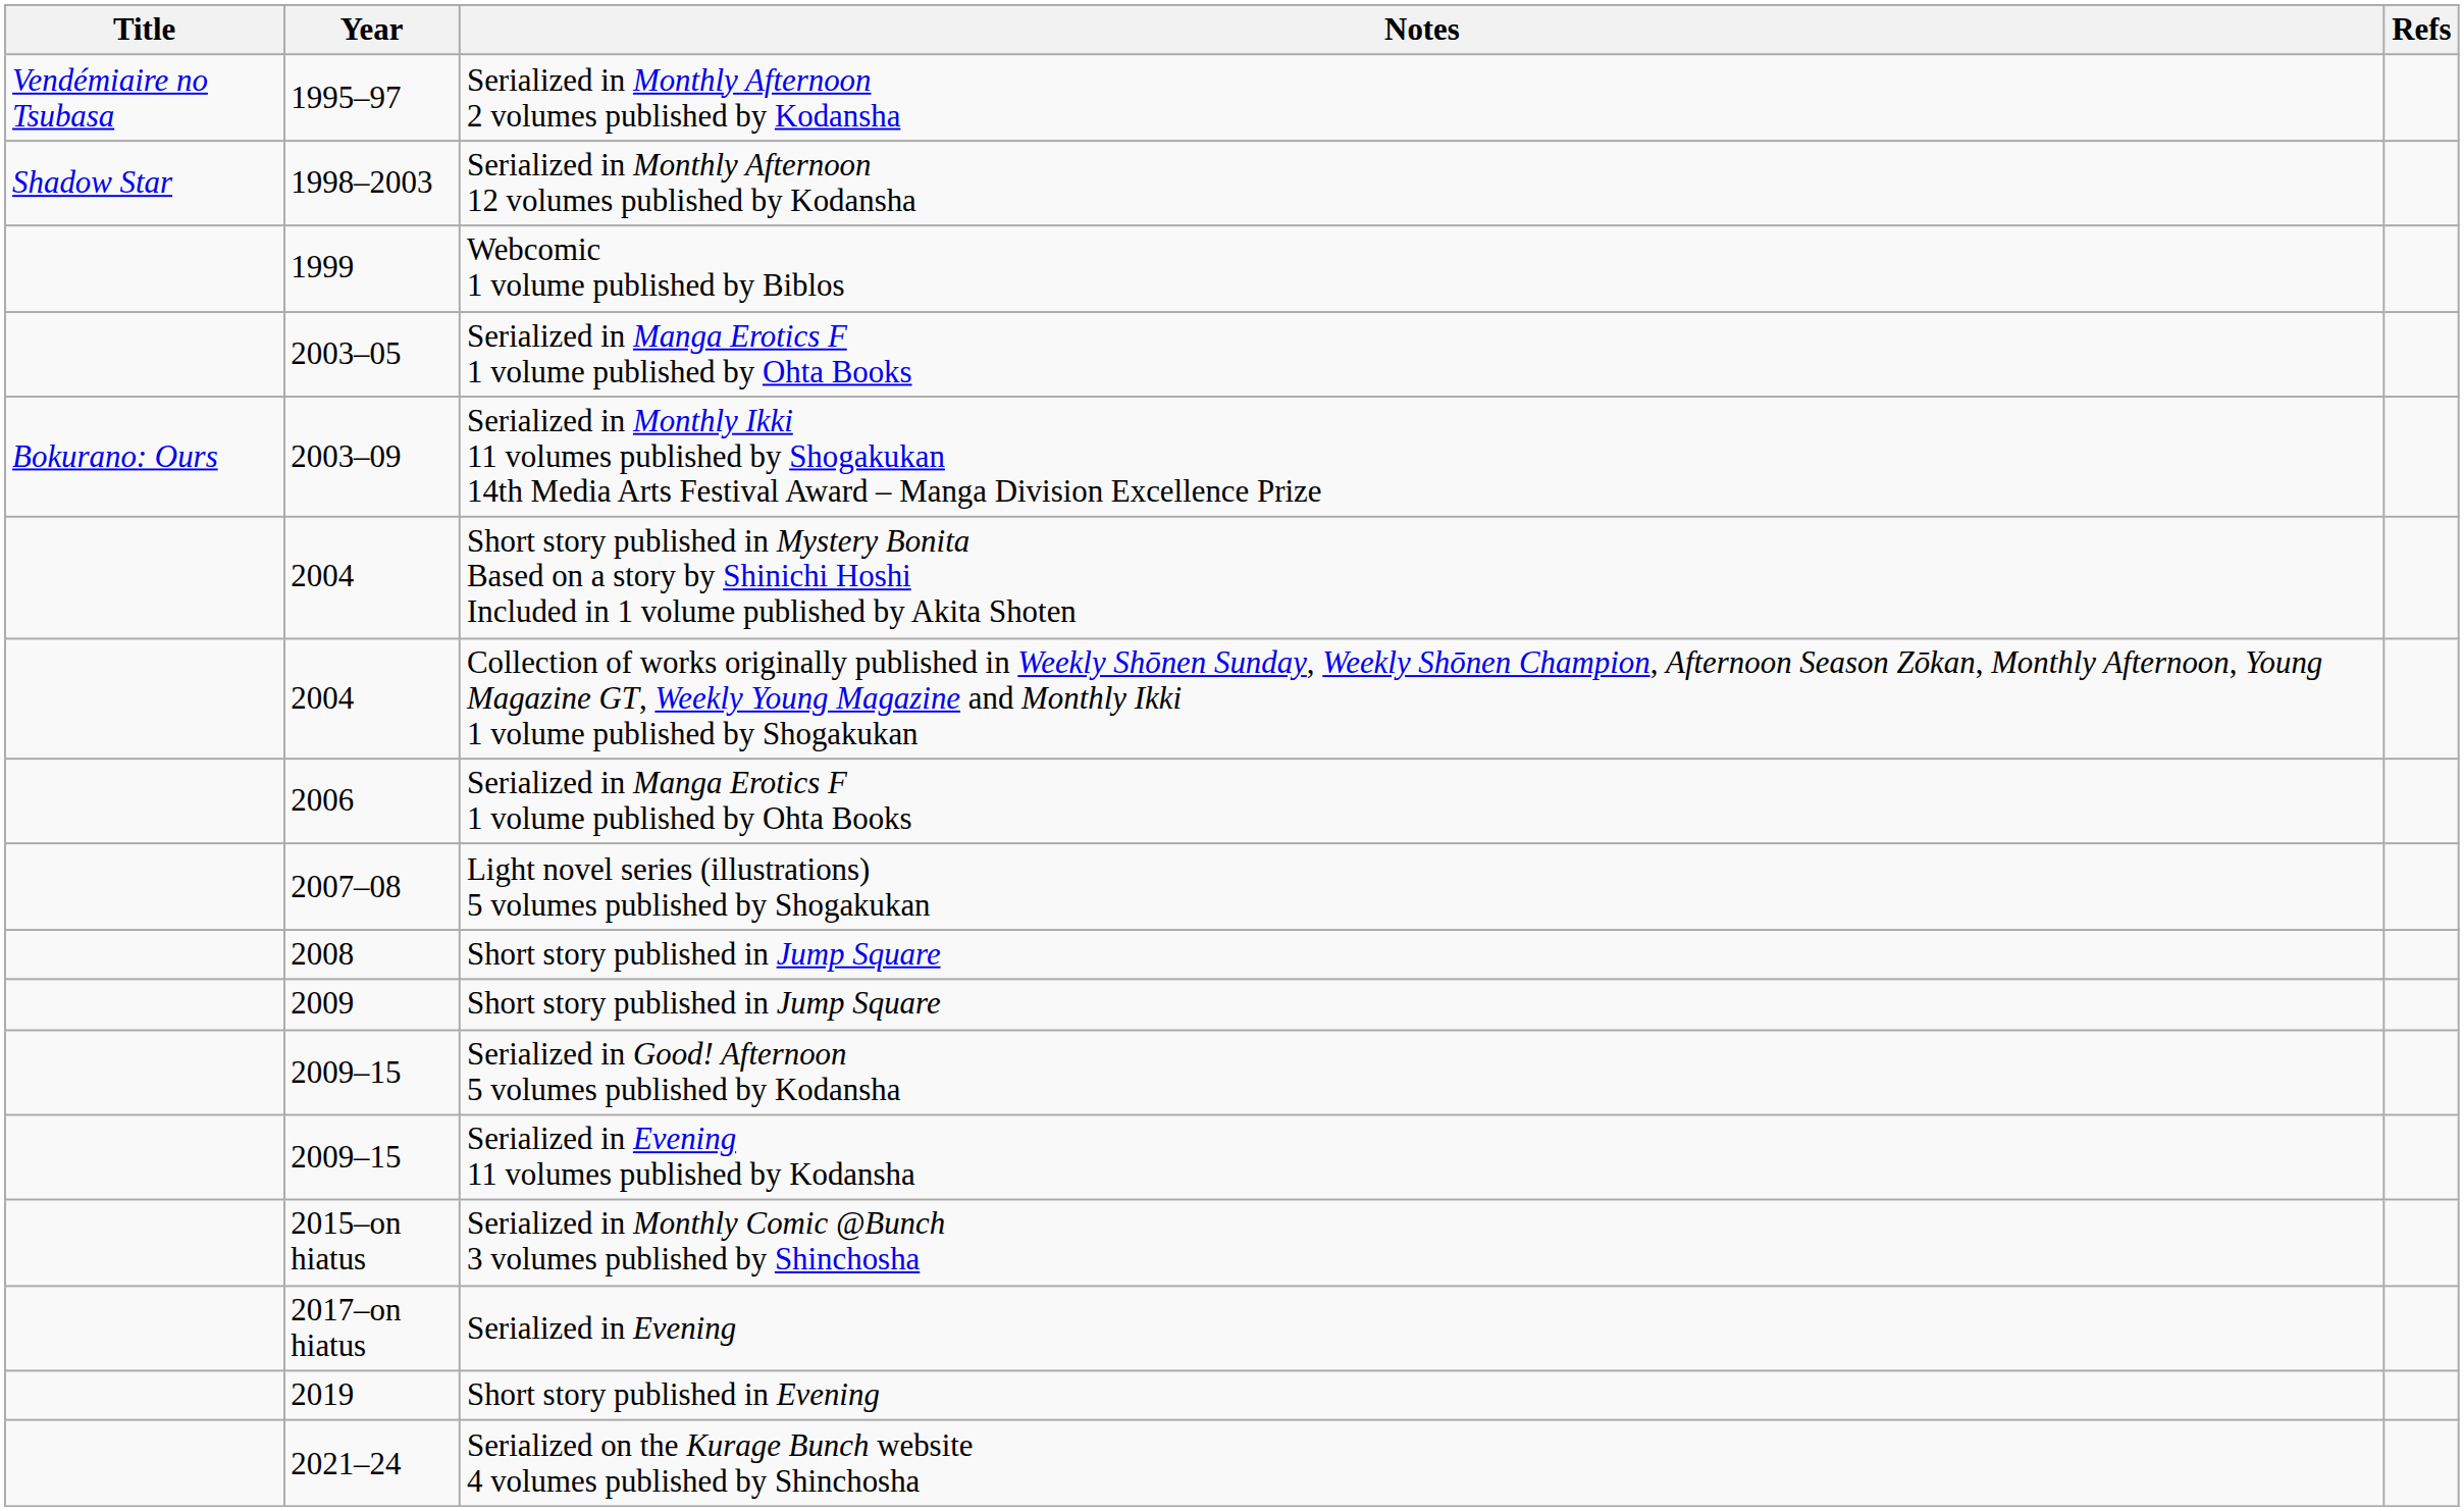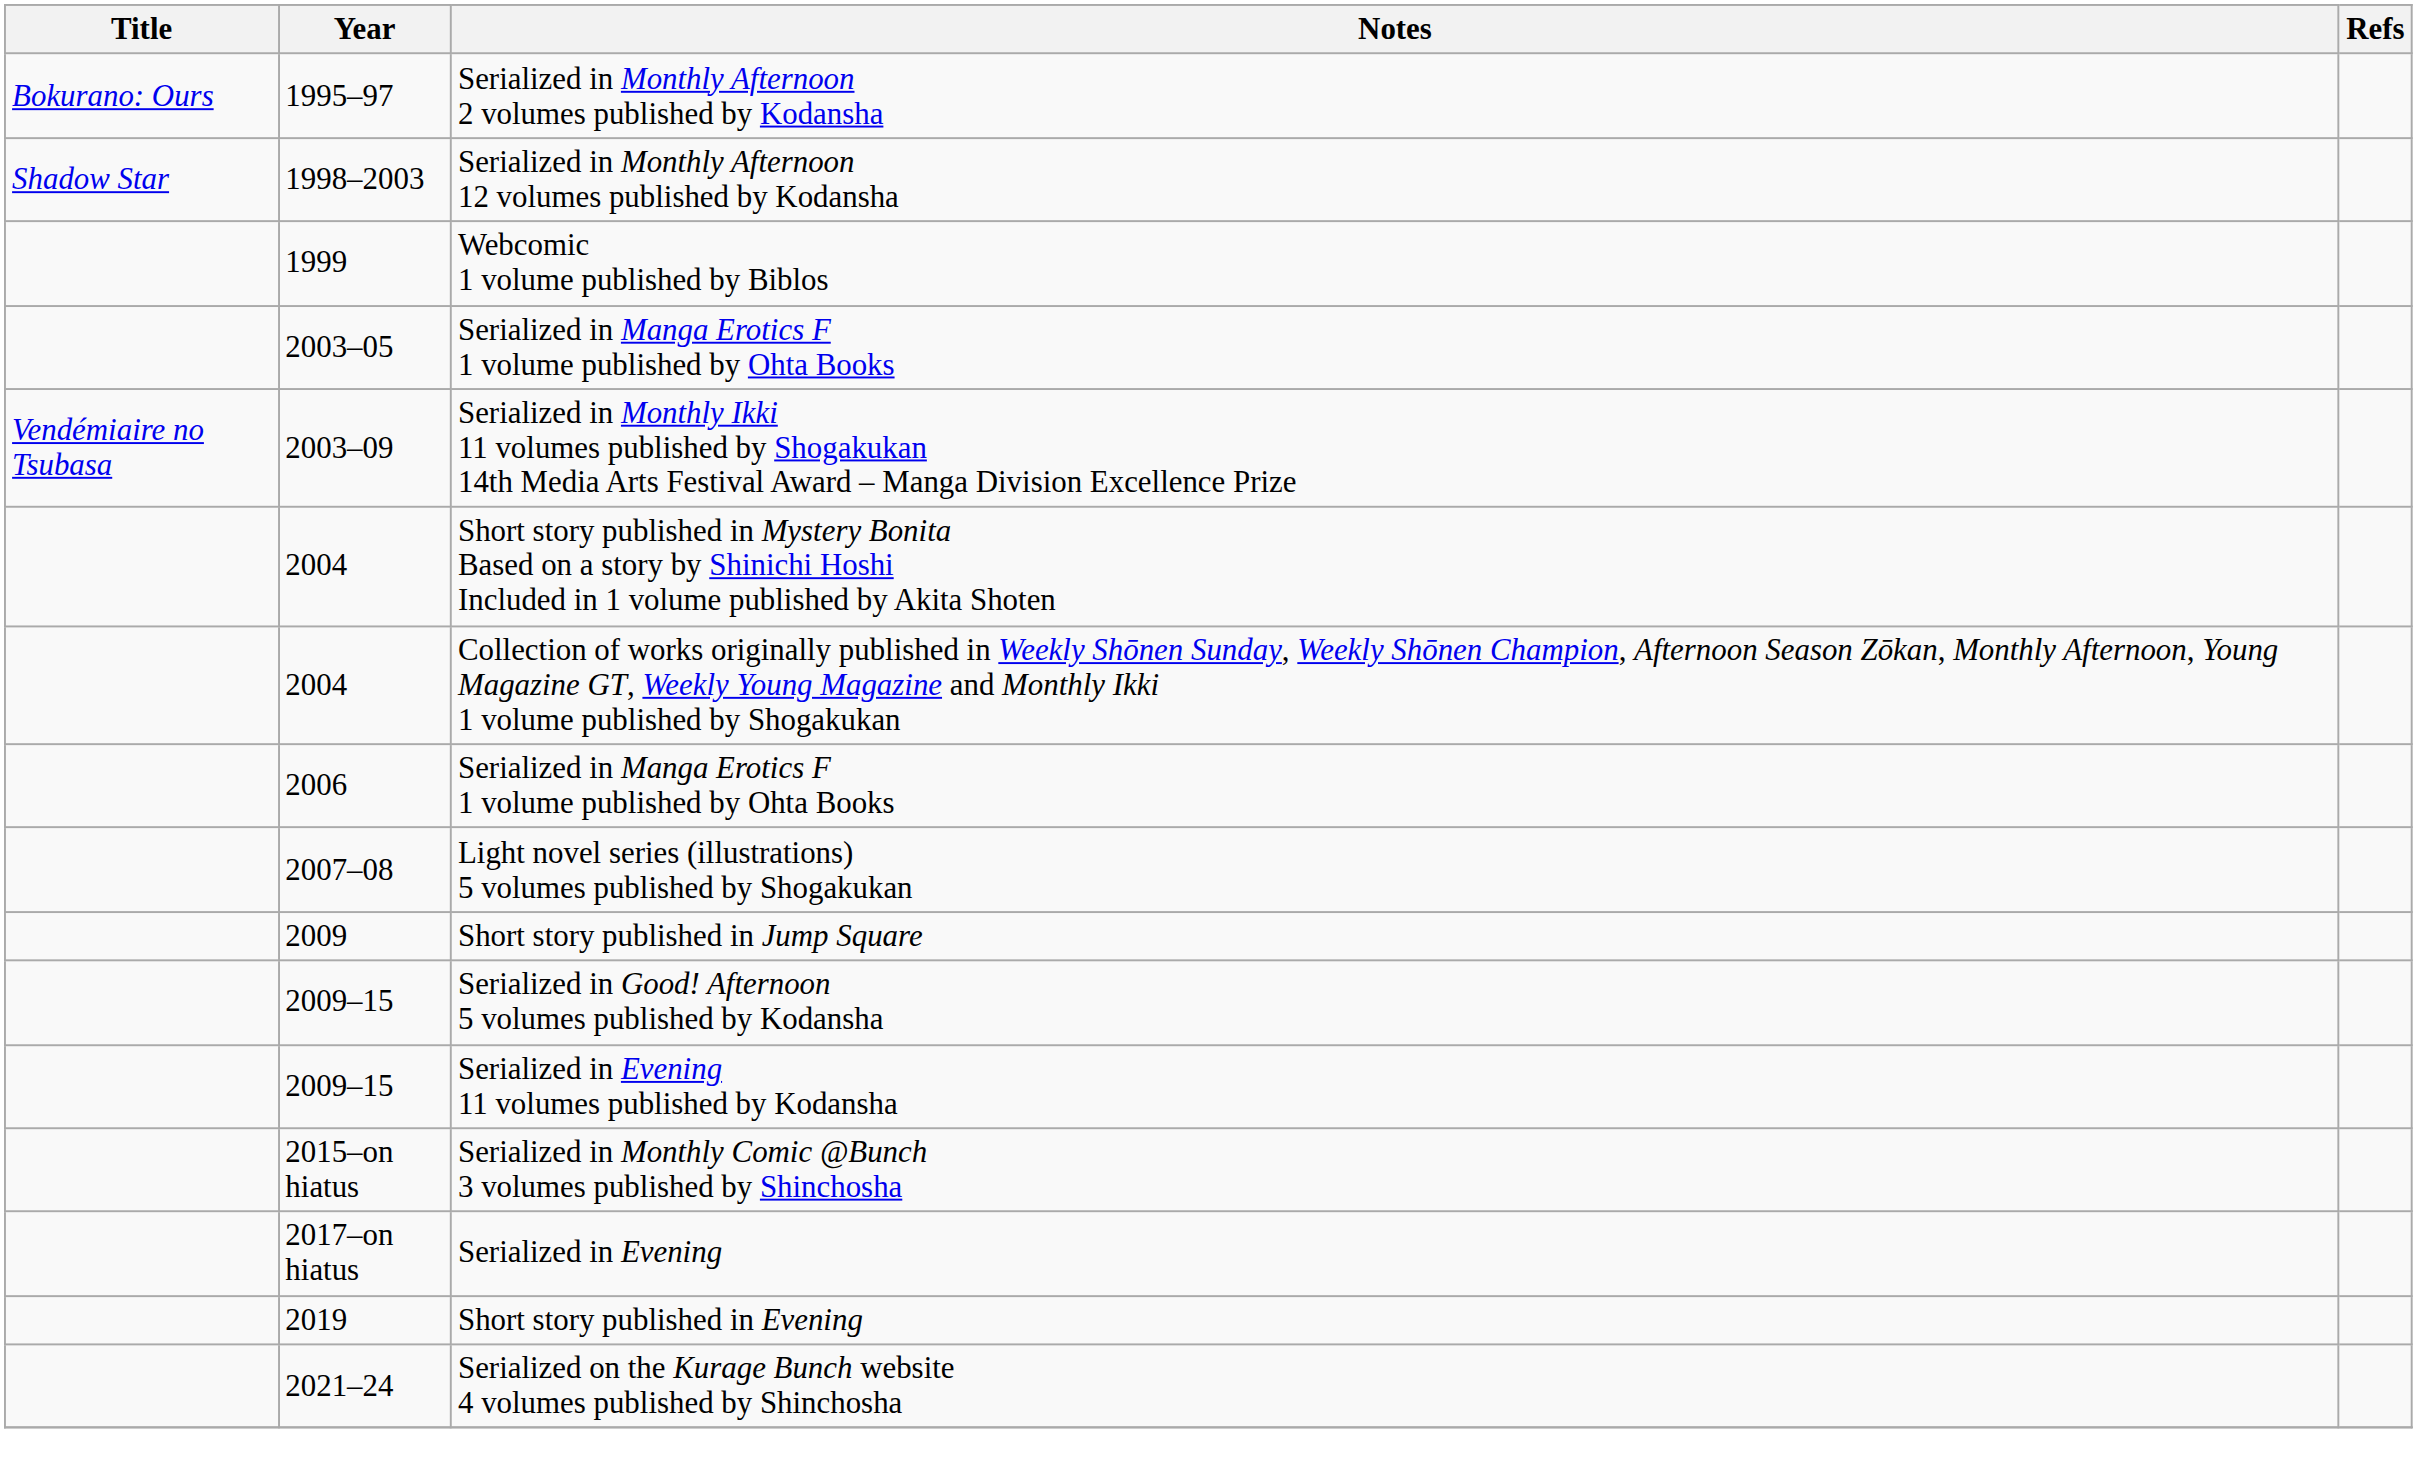1995–97 | Title: Vendémiaire no Tsubasa -> Bokurano: Ours
2003–09 | Title: Bokurano: Ours -> Vendémiaire no Tsubasa
- row: 2008 | Short story published in Jump Square
